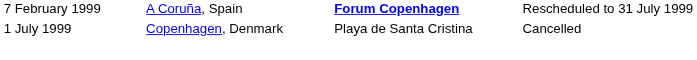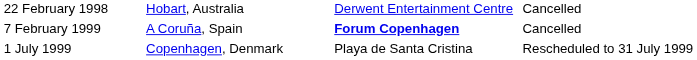+ row: 22 February 1998 | Hobart, Australia | Derwent Entertainment Centre | Cancelled
7 February 1999 | column 4: Rescheduled to 31 July 1999 -> Cancelled
1 July 1999 | column 4: Cancelled -> Rescheduled to 31 July 1999
